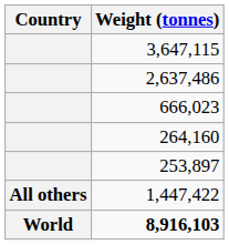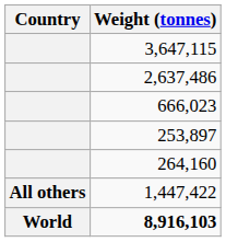rows swapped: 264,160 <-> 253,897
